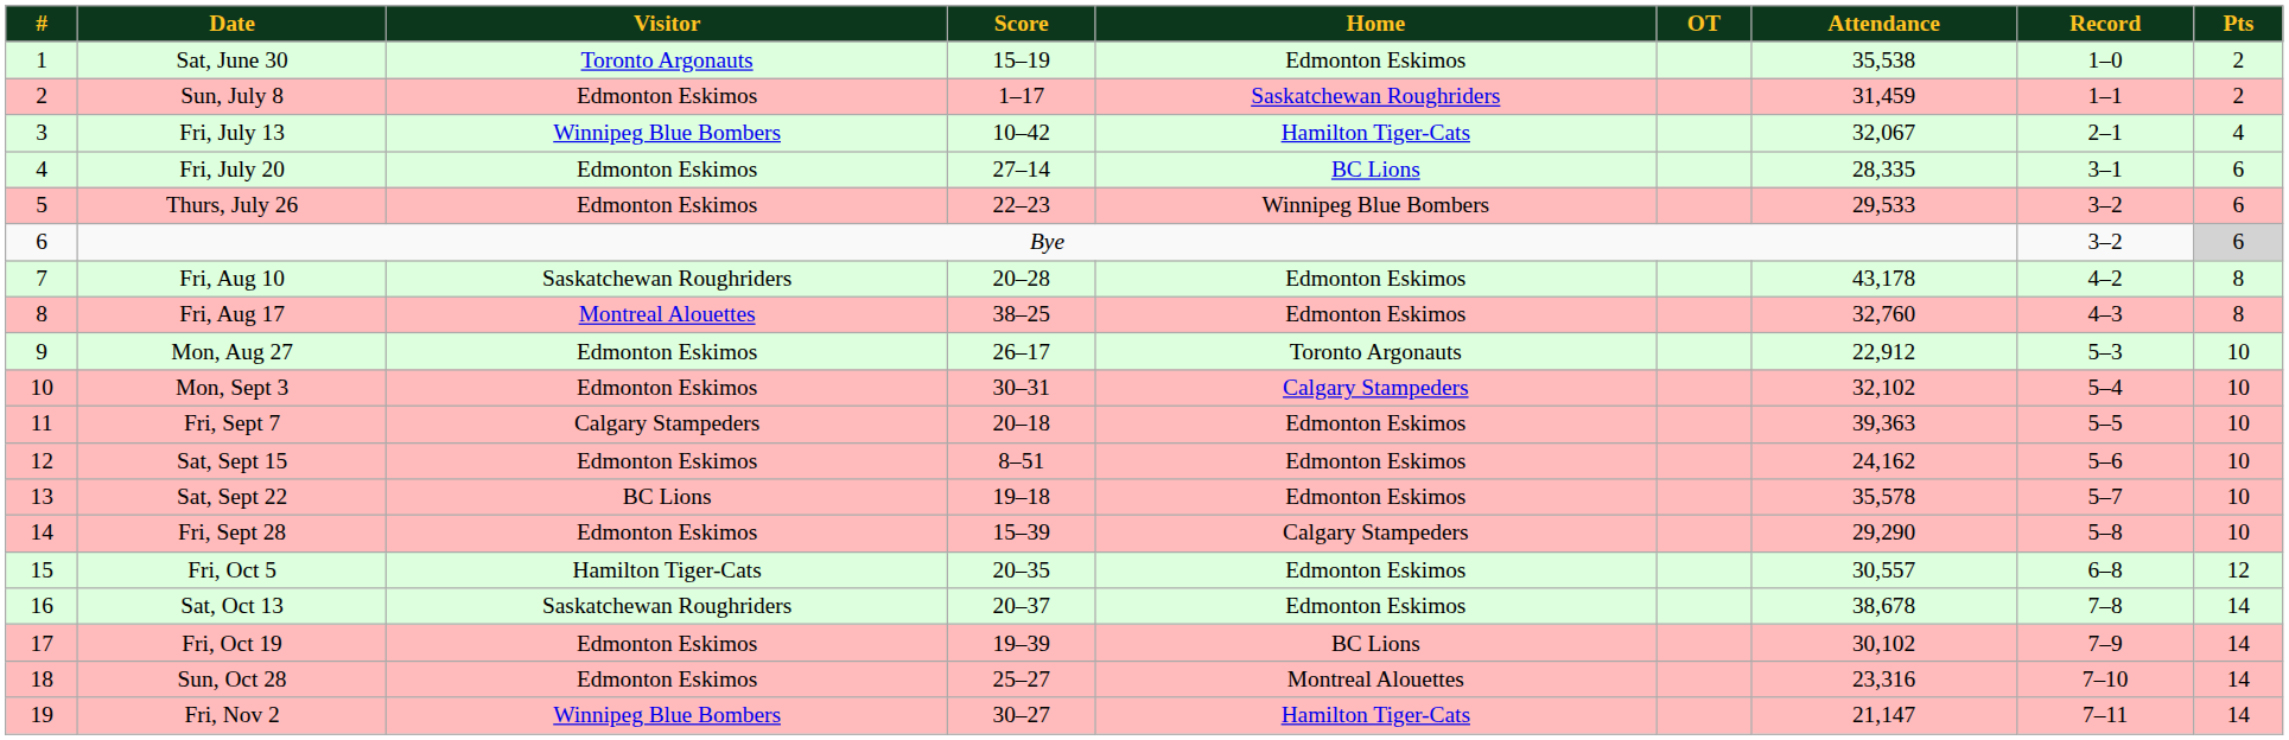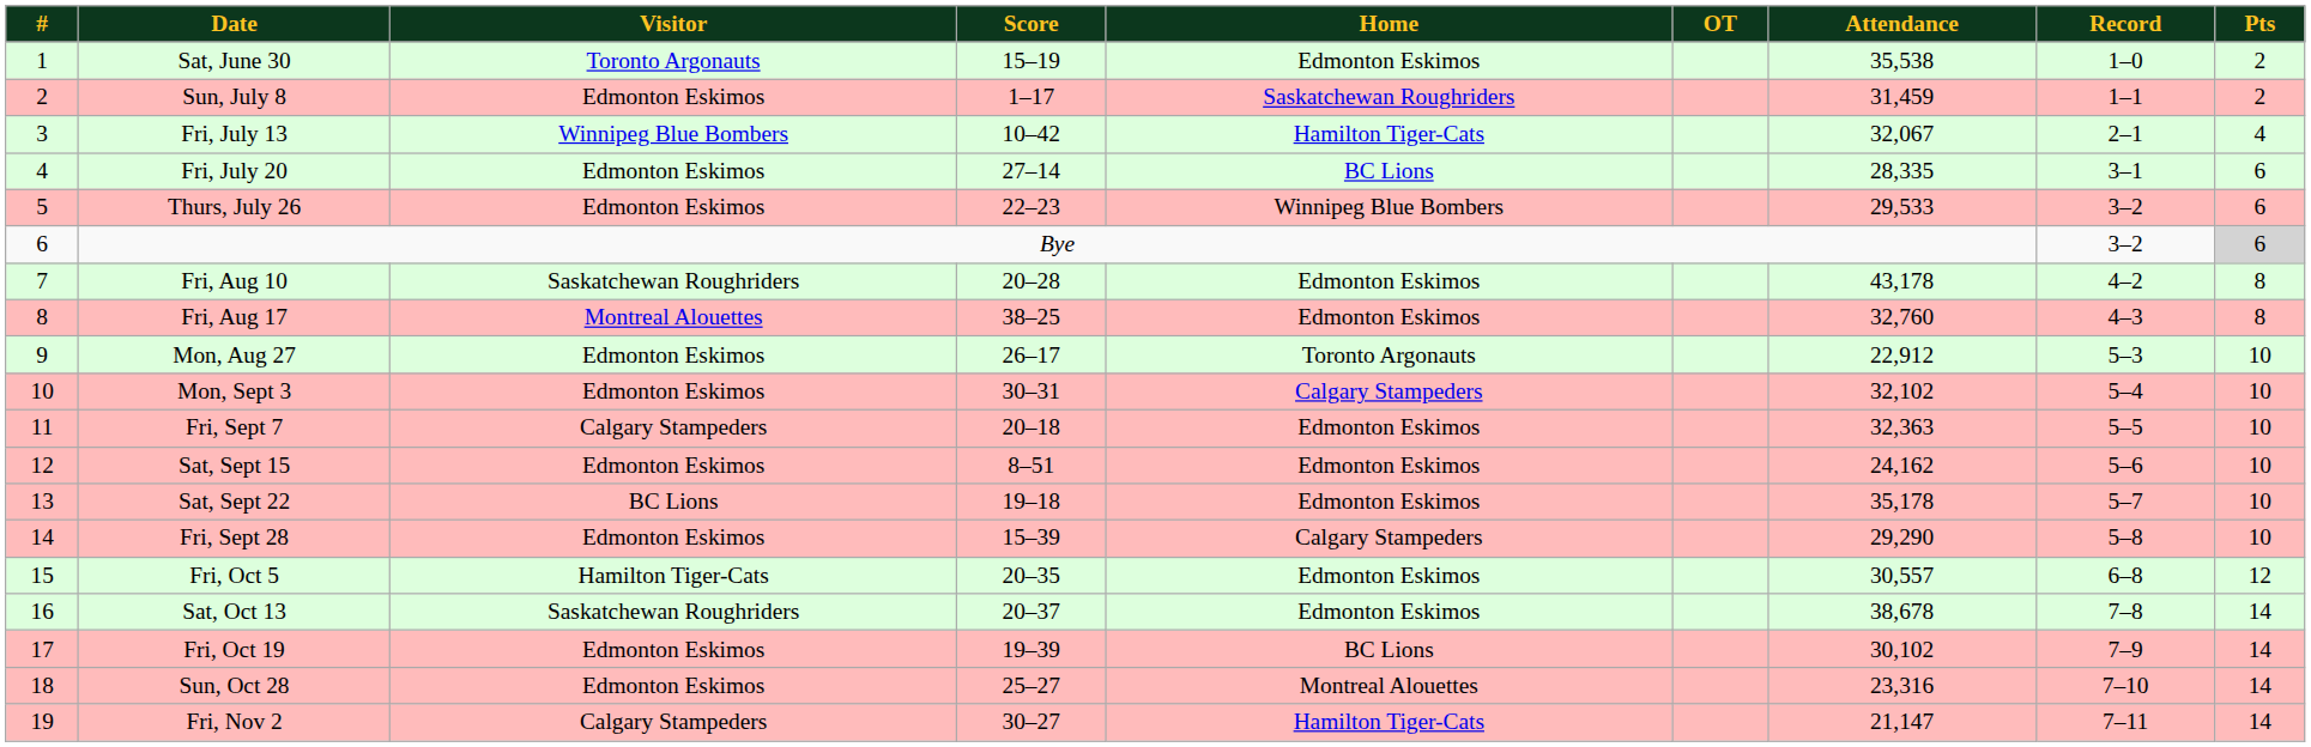Fri, Sept 7 | Attendance: 39,363 -> 32,363
Sat, Sept 22 | Attendance: 35,578 -> 35,178
Fri, Nov 2 | Visitor: Winnipeg Blue Bombers -> Calgary Stampeders
